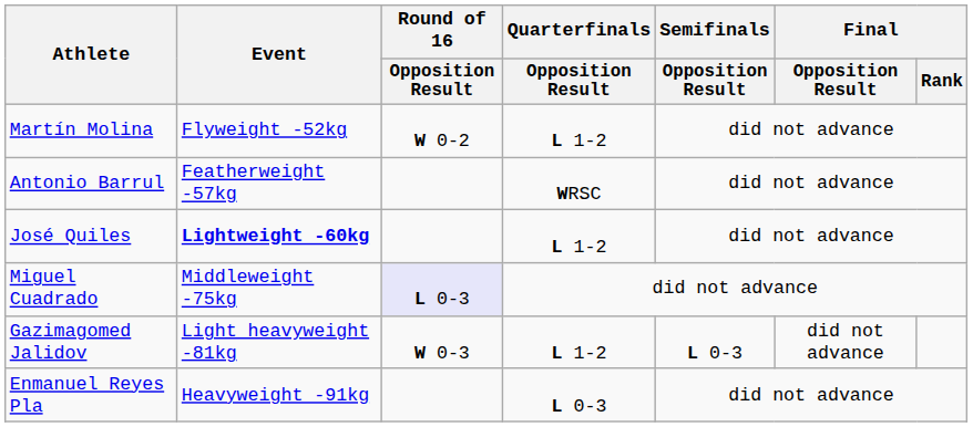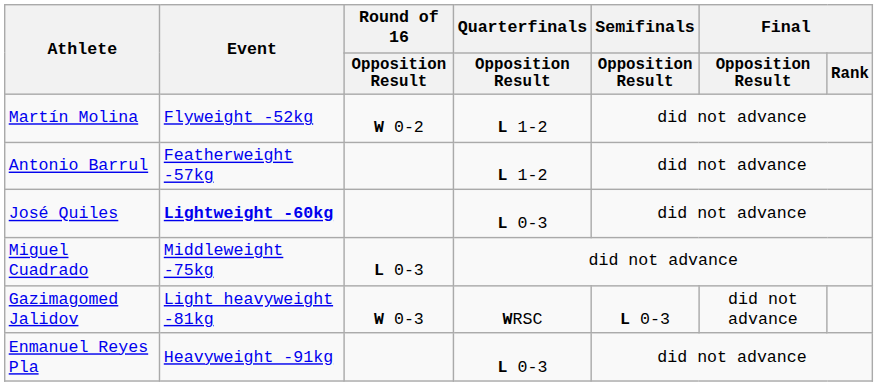Antonio Barrul | Quarterfinals / Opposition Result: WRSC -> L 1-2
José Quiles | Quarterfinals / Opposition Result: L 1-2 -> L 0-3
Miguel Cuadrado | Round of 16 / Opposition Result: lavender background -> no background
Gazimagomed Jalidov | Quarterfinals / Opposition Result: L 1-2 -> WRSC
